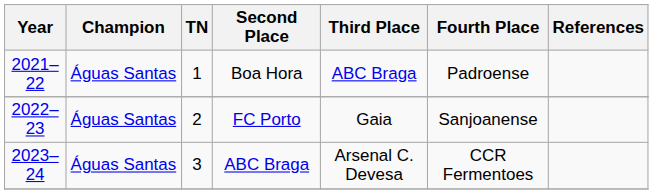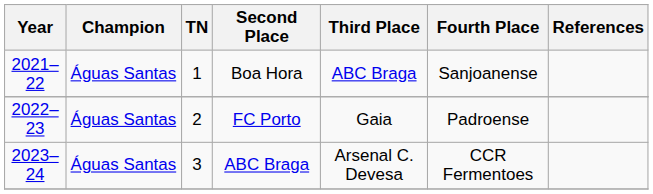Boa Hora | Fourth Place: Padroense -> Sanjoanense
FC Porto | Fourth Place: Sanjoanense -> Padroense
